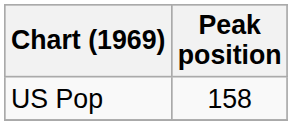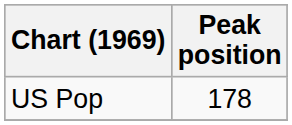US Pop | Peak position: 158 -> 178
